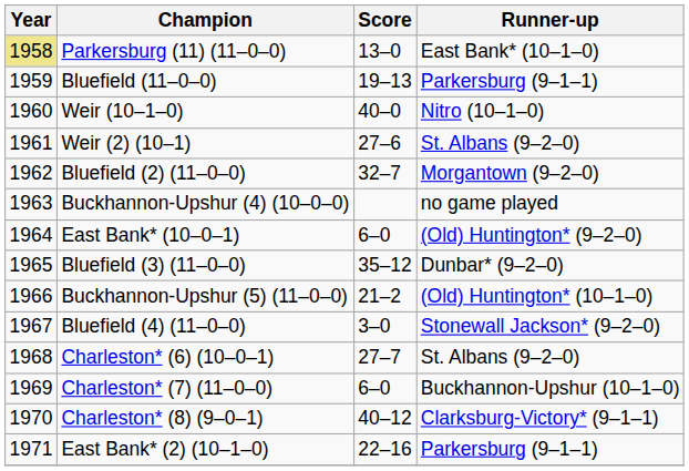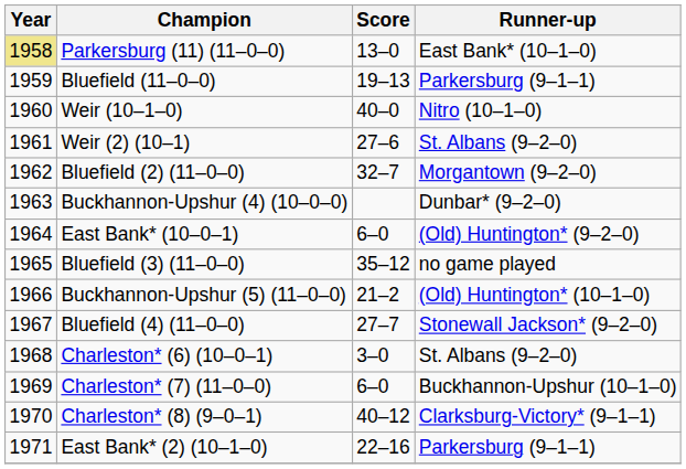Buckhannon-Upshur (4) (10–0–0) | Runner-up: no game played -> Dunbar* (9–2–0)
Bluefield (3) (11–0–0) | Runner-up: Dunbar* (9–2–0) -> no game played
Bluefield (4) (11–0–0) | Score: 3–0 -> 27–7
Charleston* (6) (10–0–1) | Score: 27–7 -> 3–0
